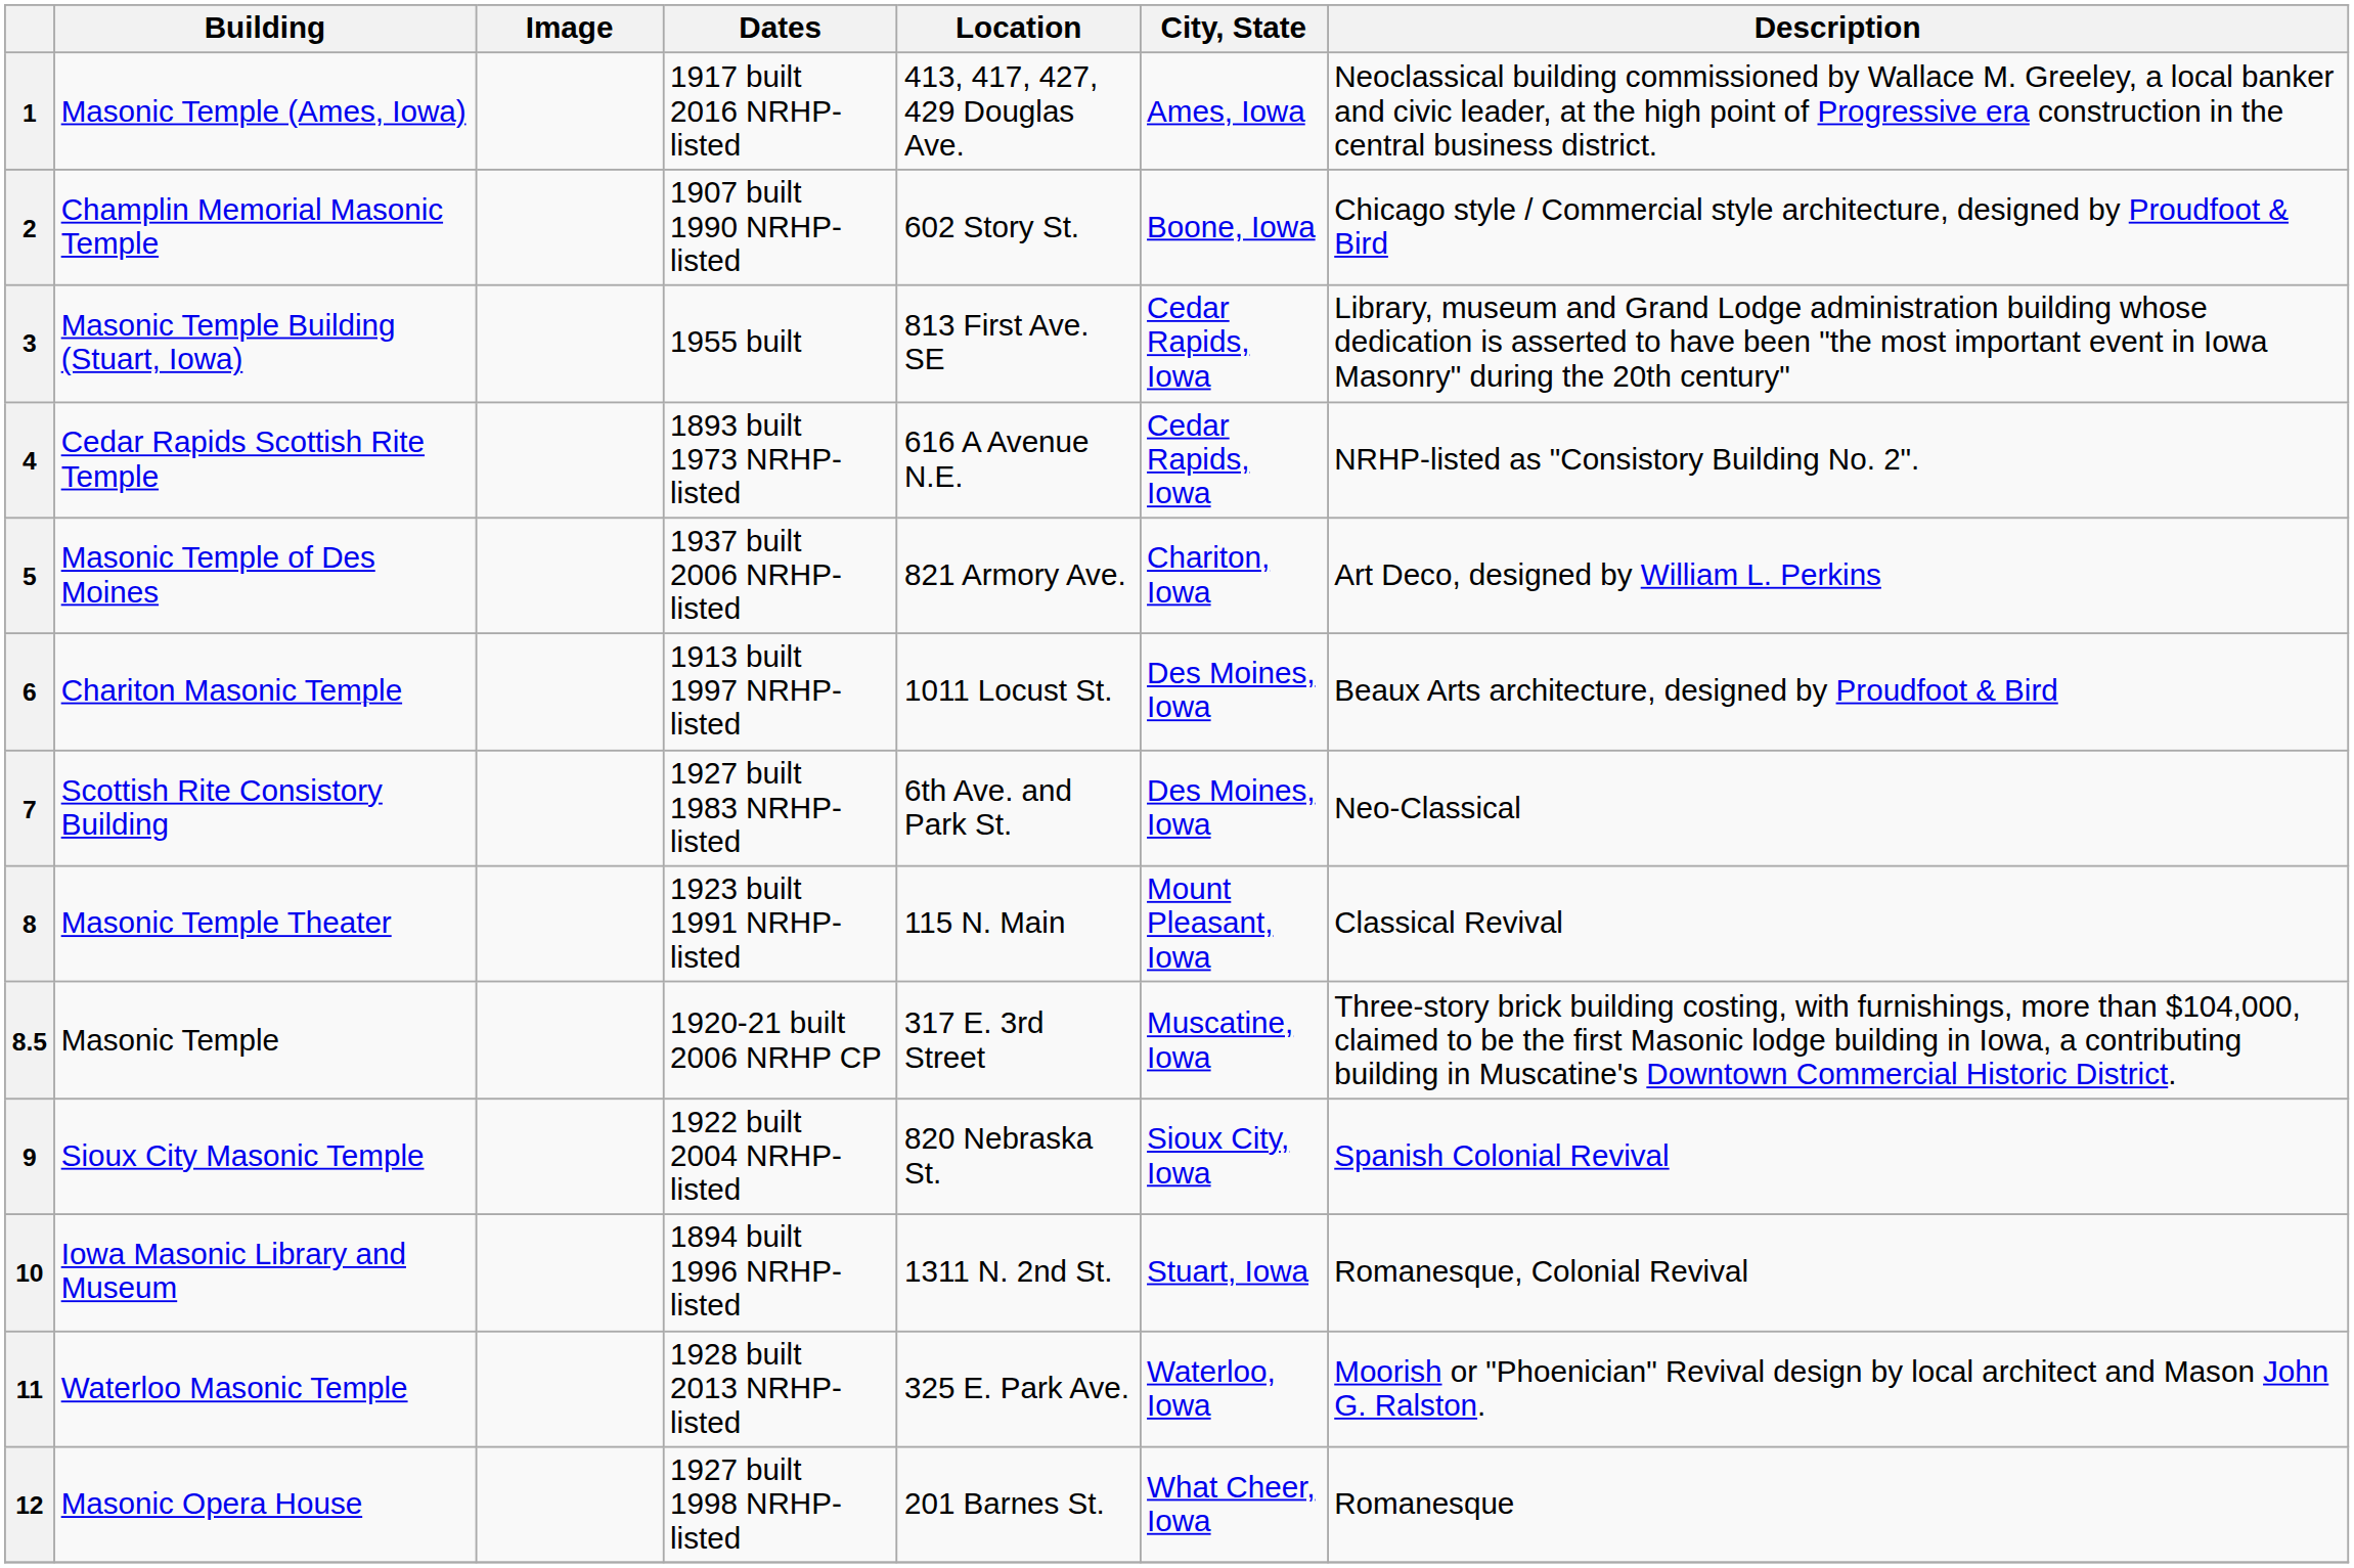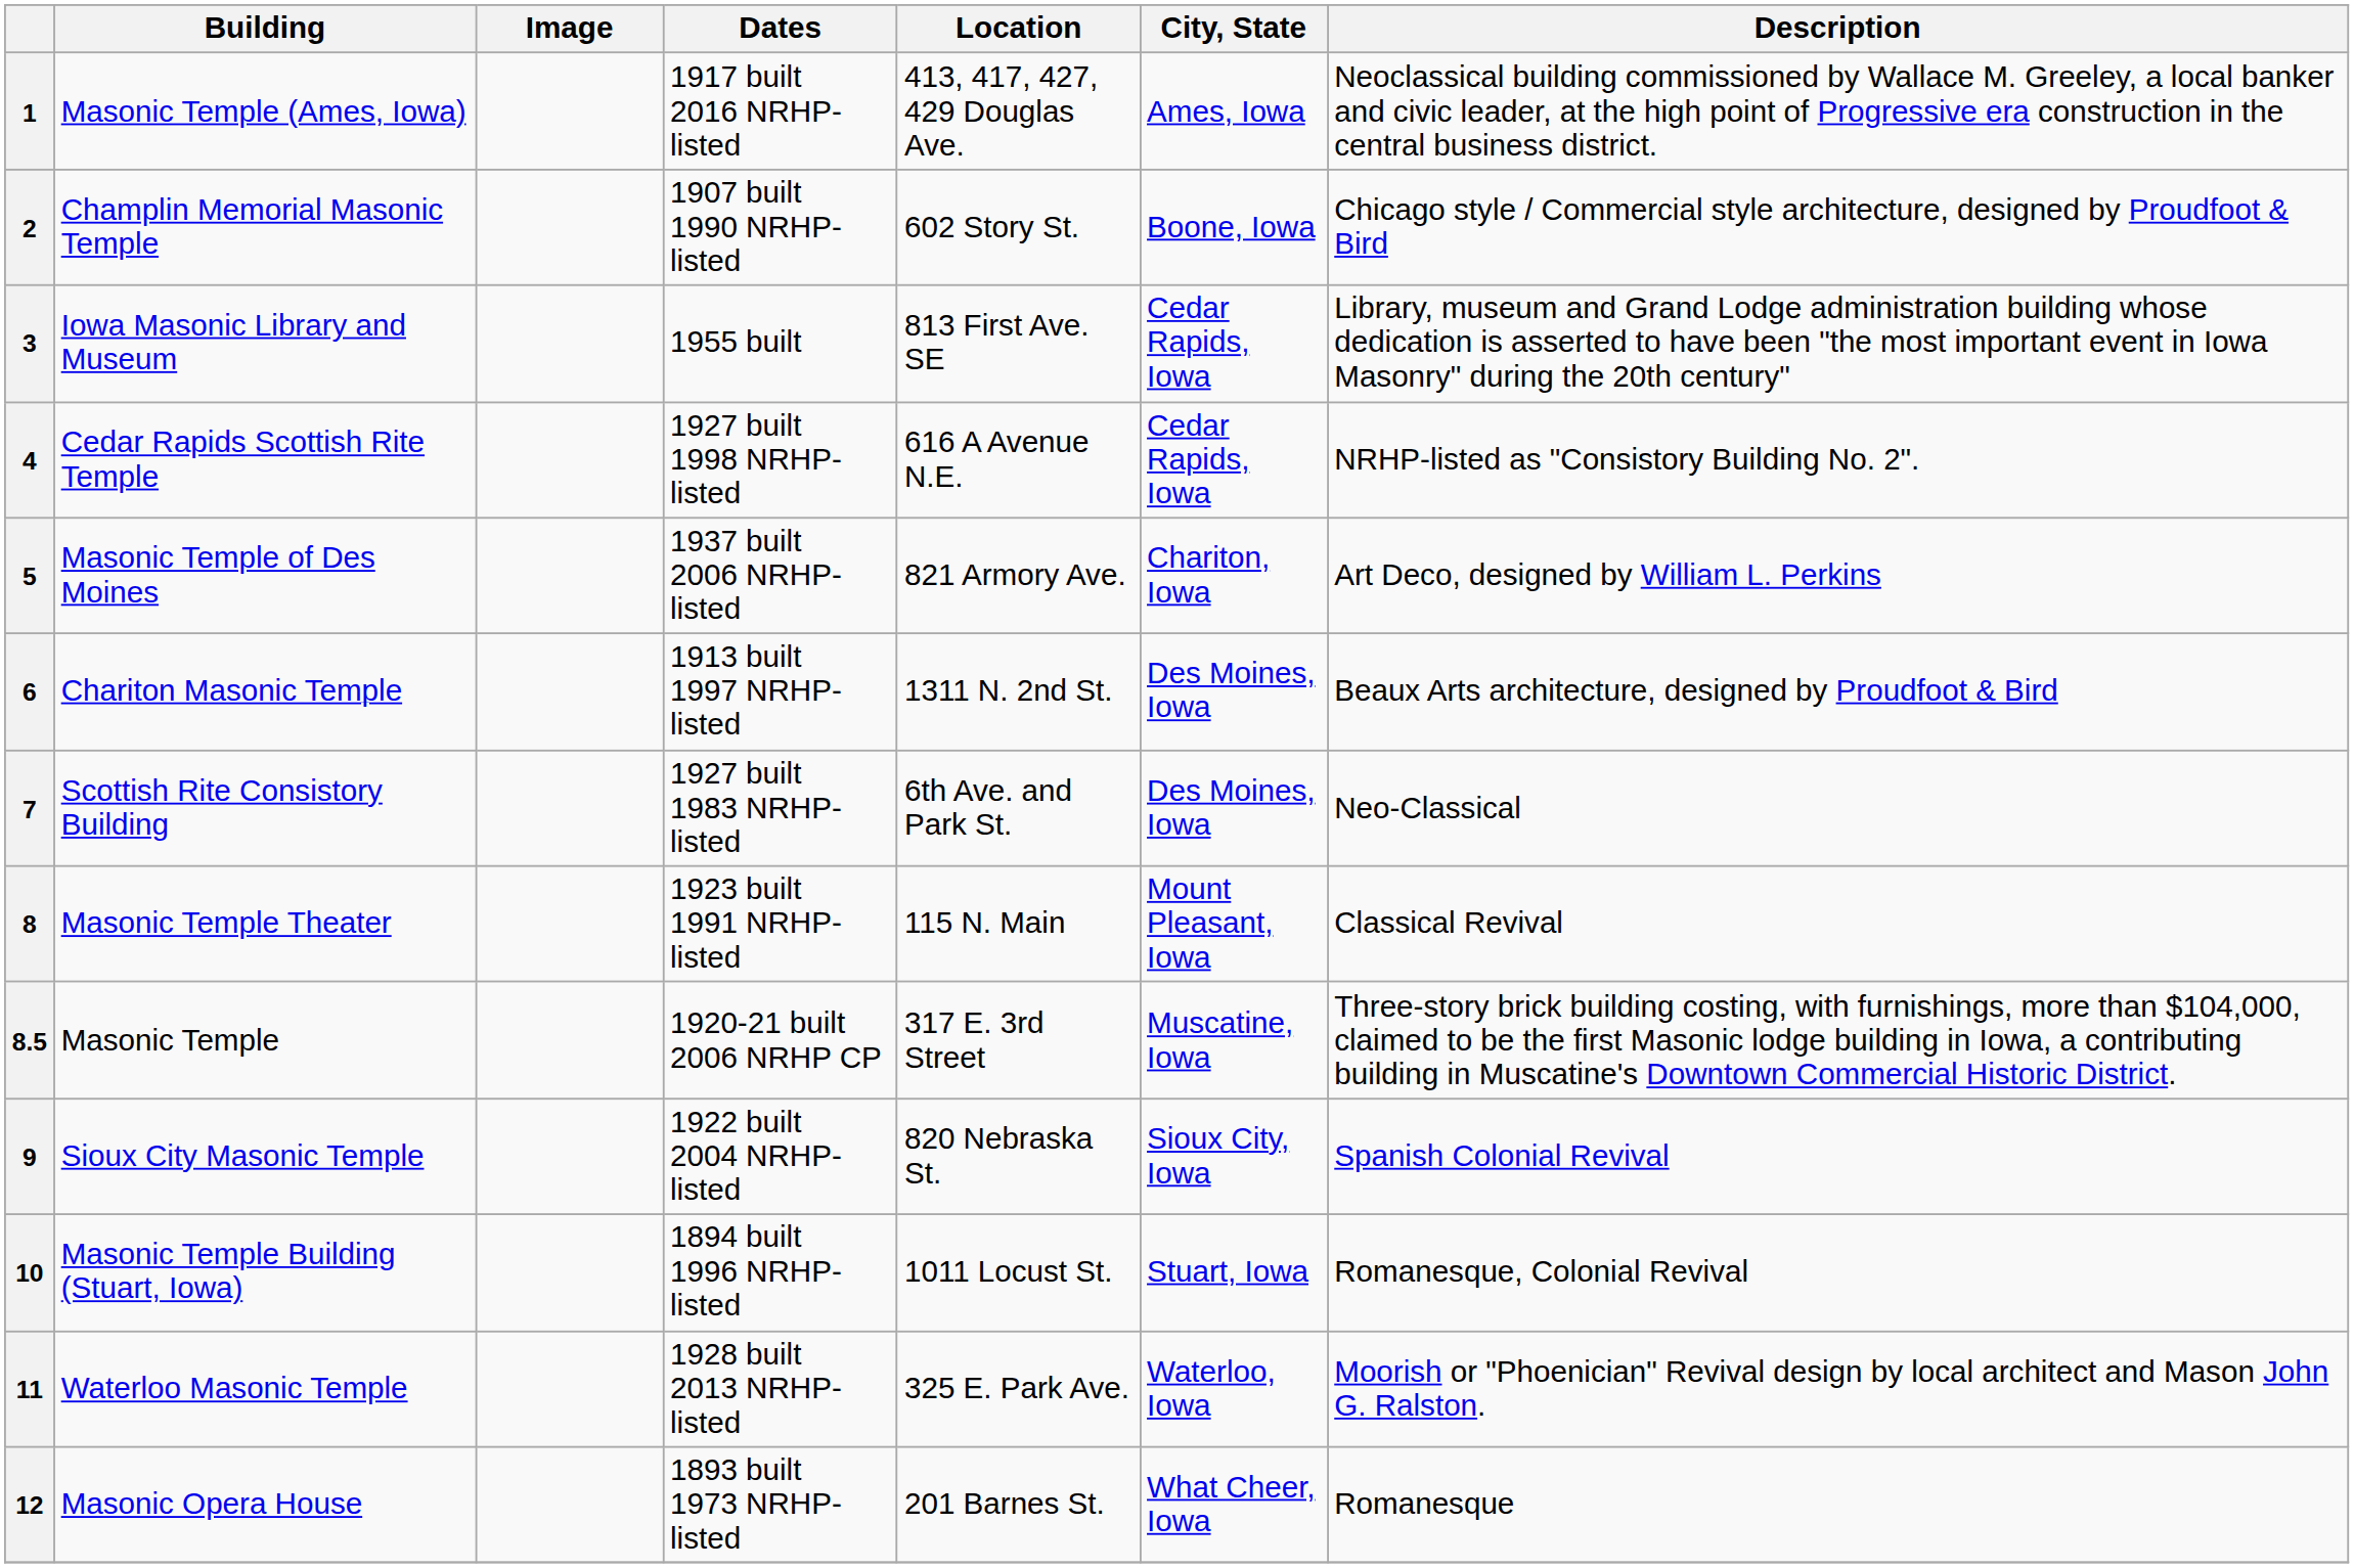3 | Building: Masonic Temple Building (Stuart, Iowa) -> Iowa Masonic Library and Museum
4 | Dates: 1893 built 1973 NRHP-listed -> 1927 built 1998 NRHP-listed
6 | Location: 1011 Locust St. -> 1311 N. 2nd St.
10 | Building: Iowa Masonic Library and Museum -> Masonic Temple Building (Stuart, Iowa)
10 | Location: 1311 N. 2nd St. -> 1011 Locust St.
12 | Dates: 1927 built 1998 NRHP-listed -> 1893 built 1973 NRHP-listed
